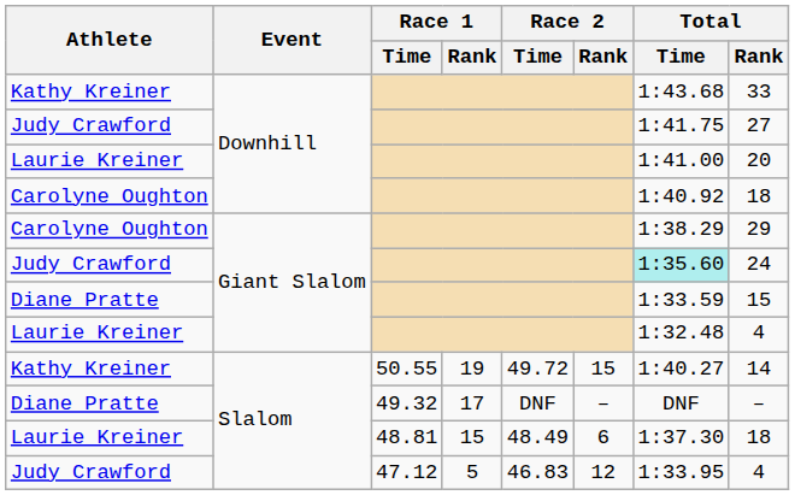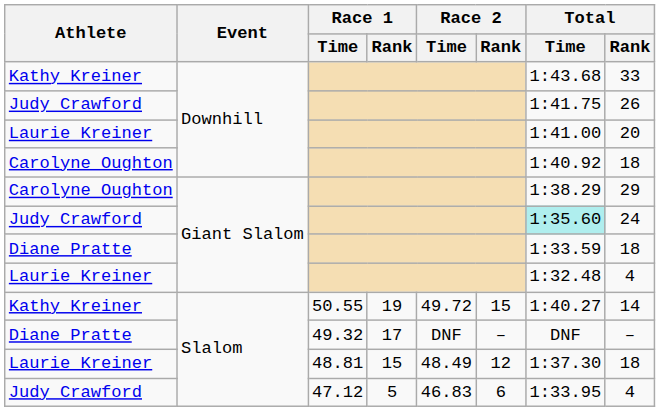Judy Crawford / Downhill | Total / Rank: 27 -> 26
Diane Pratte / Giant Slalom | Total / Rank: 15 -> 18
Laurie Kreiner / Slalom | Race 2 / Rank: 6 -> 12
Judy Crawford / Slalom | Race 2 / Rank: 12 -> 6
